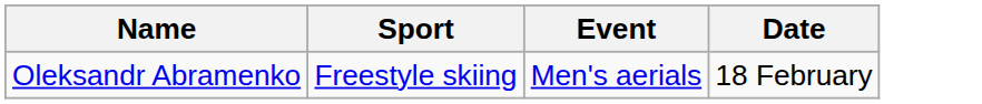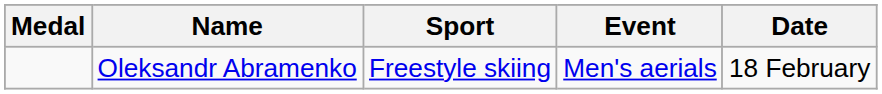+ column: Medal
